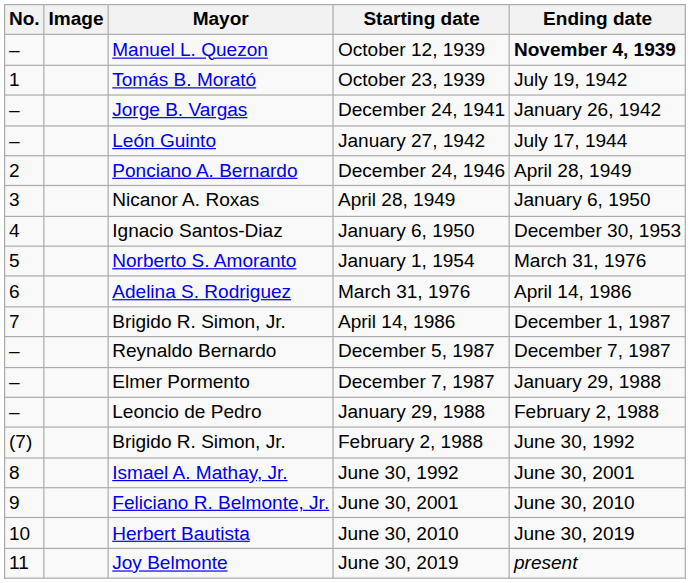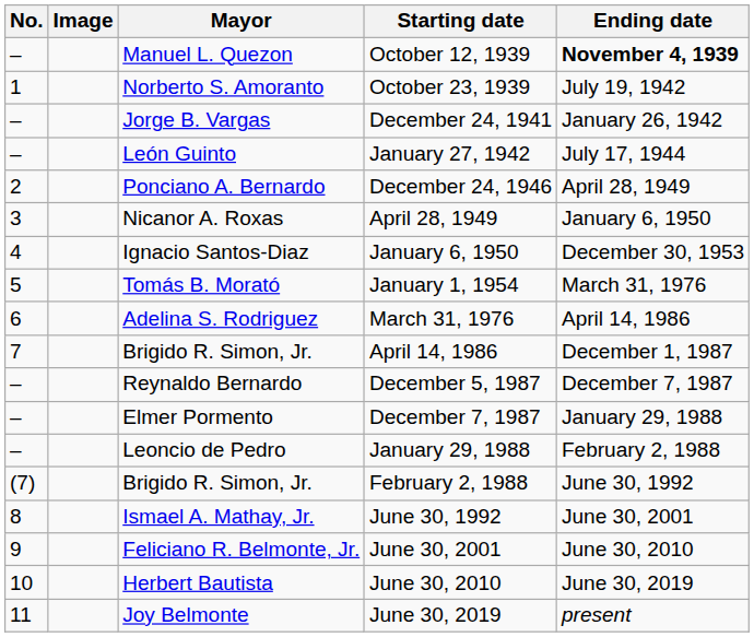October 23, 1939 | Mayor: Tomás B. Morató -> Norberto S. Amoranto
January 1, 1954 | Mayor: Norberto S. Amoranto -> Tomás B. Morató
